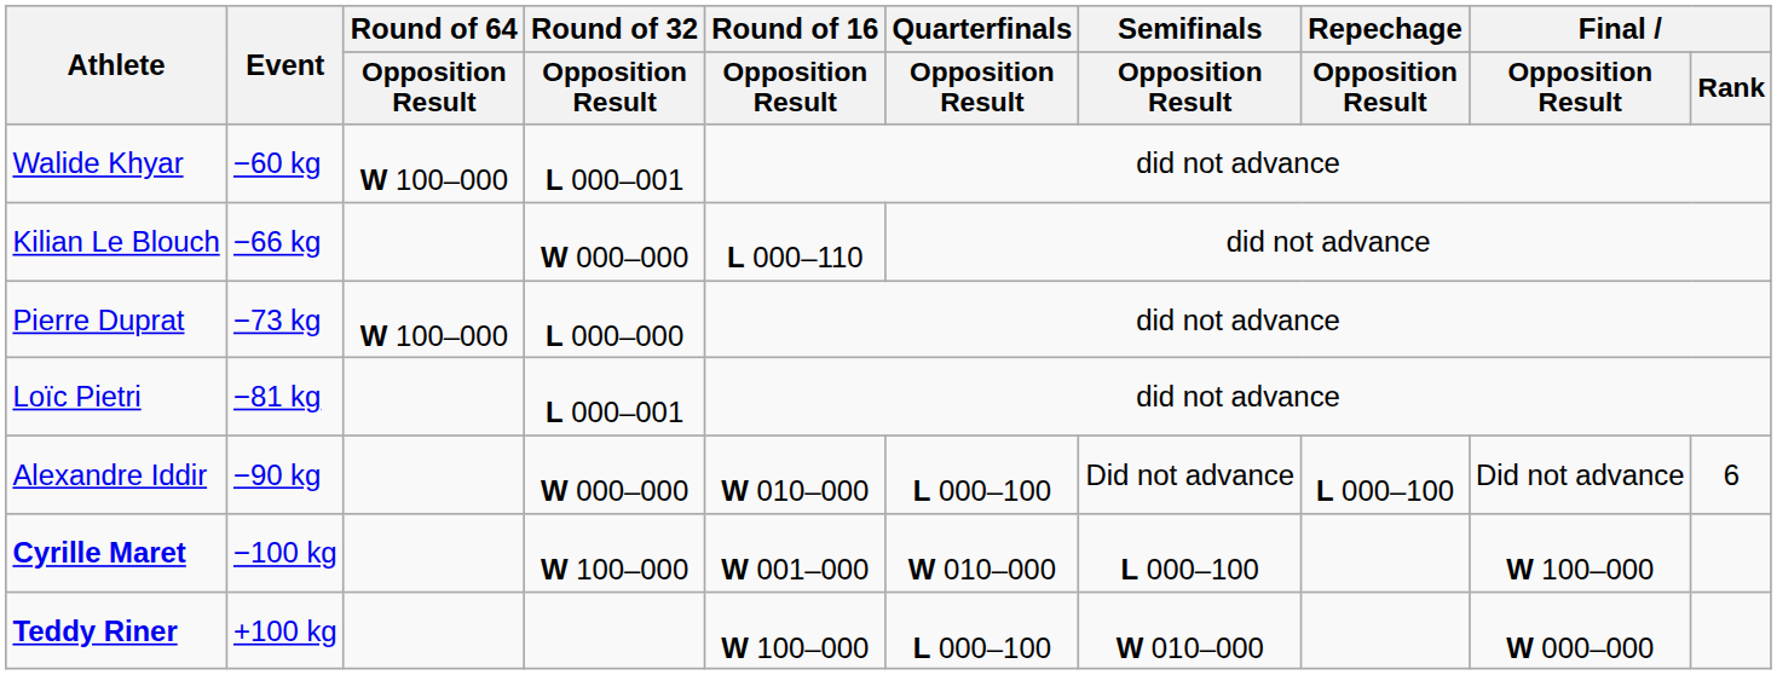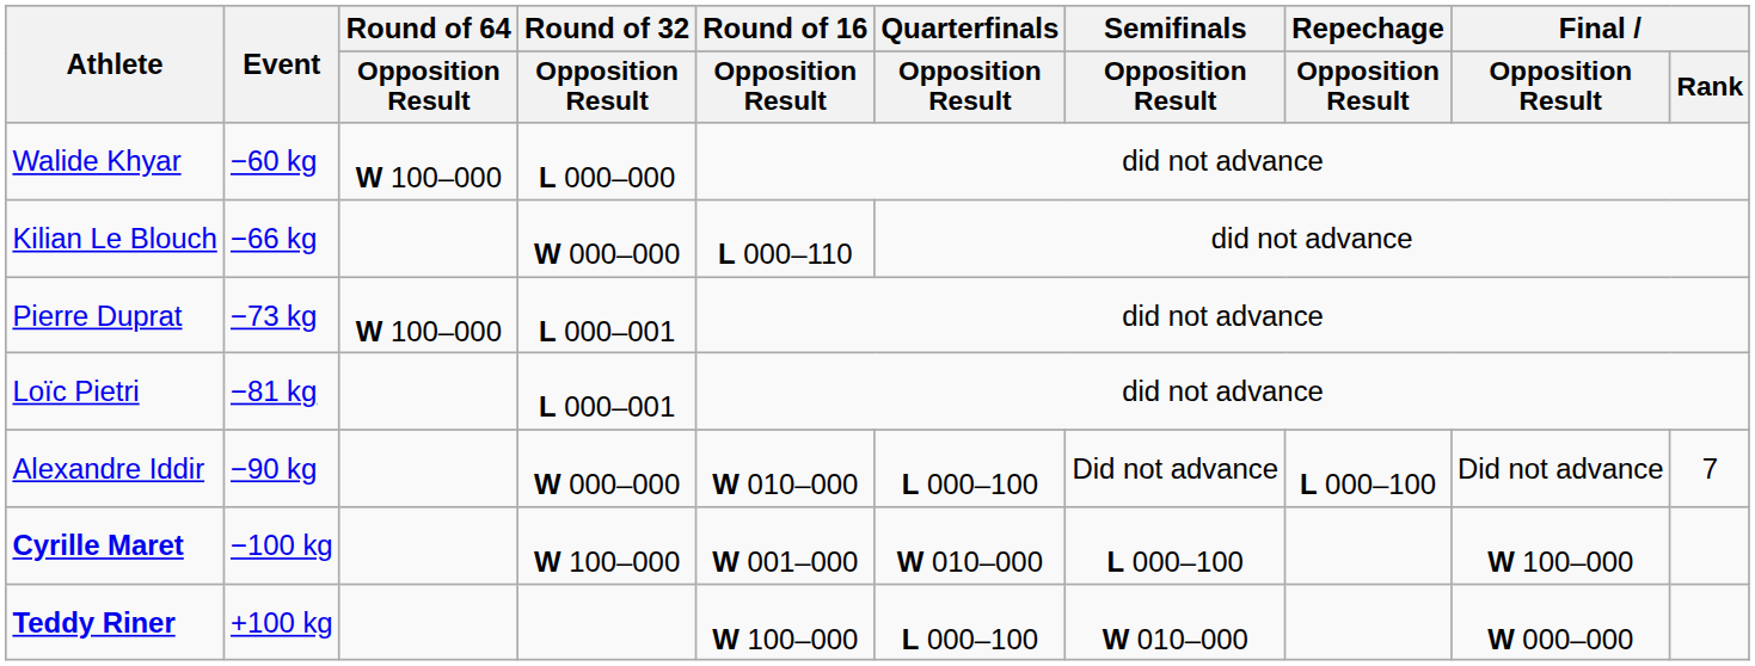Walide Khyar | Round of 32 / Opposition Result: L 000–001 -> L 000–000
Pierre Duprat | Round of 32 / Opposition Result: L 000–000 -> L 000–001
Alexandre Iddir | Final / Rank: 6 -> 7
